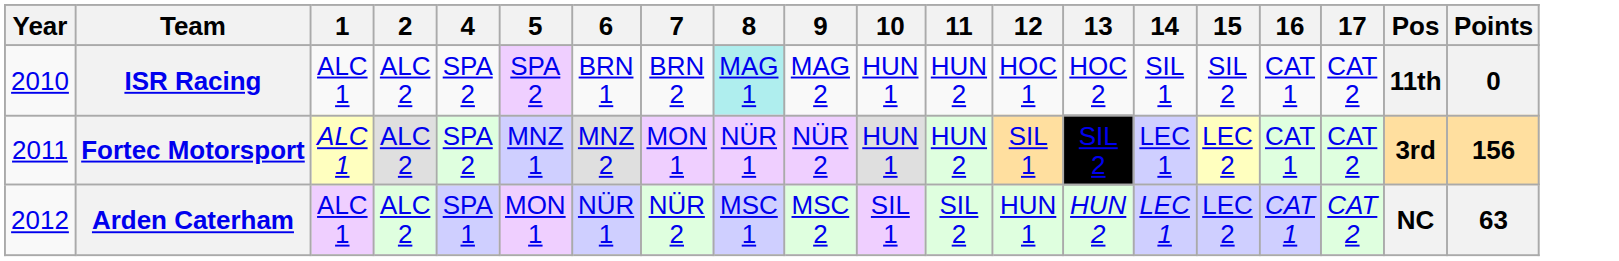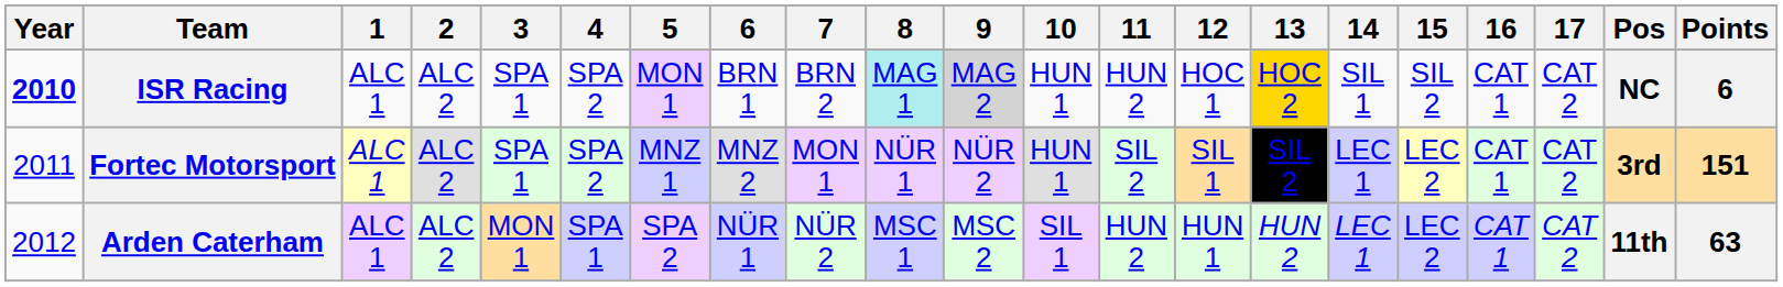+ column: 3 | SPA 1 | SPA 1 | MON 1
ISR Racing | Year: normal -> bold
ISR Racing | 5: SPA 2 -> MON 1
ISR Racing | 9: no background -> lightgrey background
ISR Racing | 13: no background -> gold background
ISR Racing | Pos: 11th -> NC
ISR Racing | Points: 0 -> 6
Fortec Motorsport | 11: HUN 2 -> SIL 2
Fortec Motorsport | Points: 156 -> 151
Arden Caterham | 5: MON 1 -> SPA 2
Arden Caterham | 11: SIL 2 -> HUN 2
Arden Caterham | Pos: NC -> 11th
